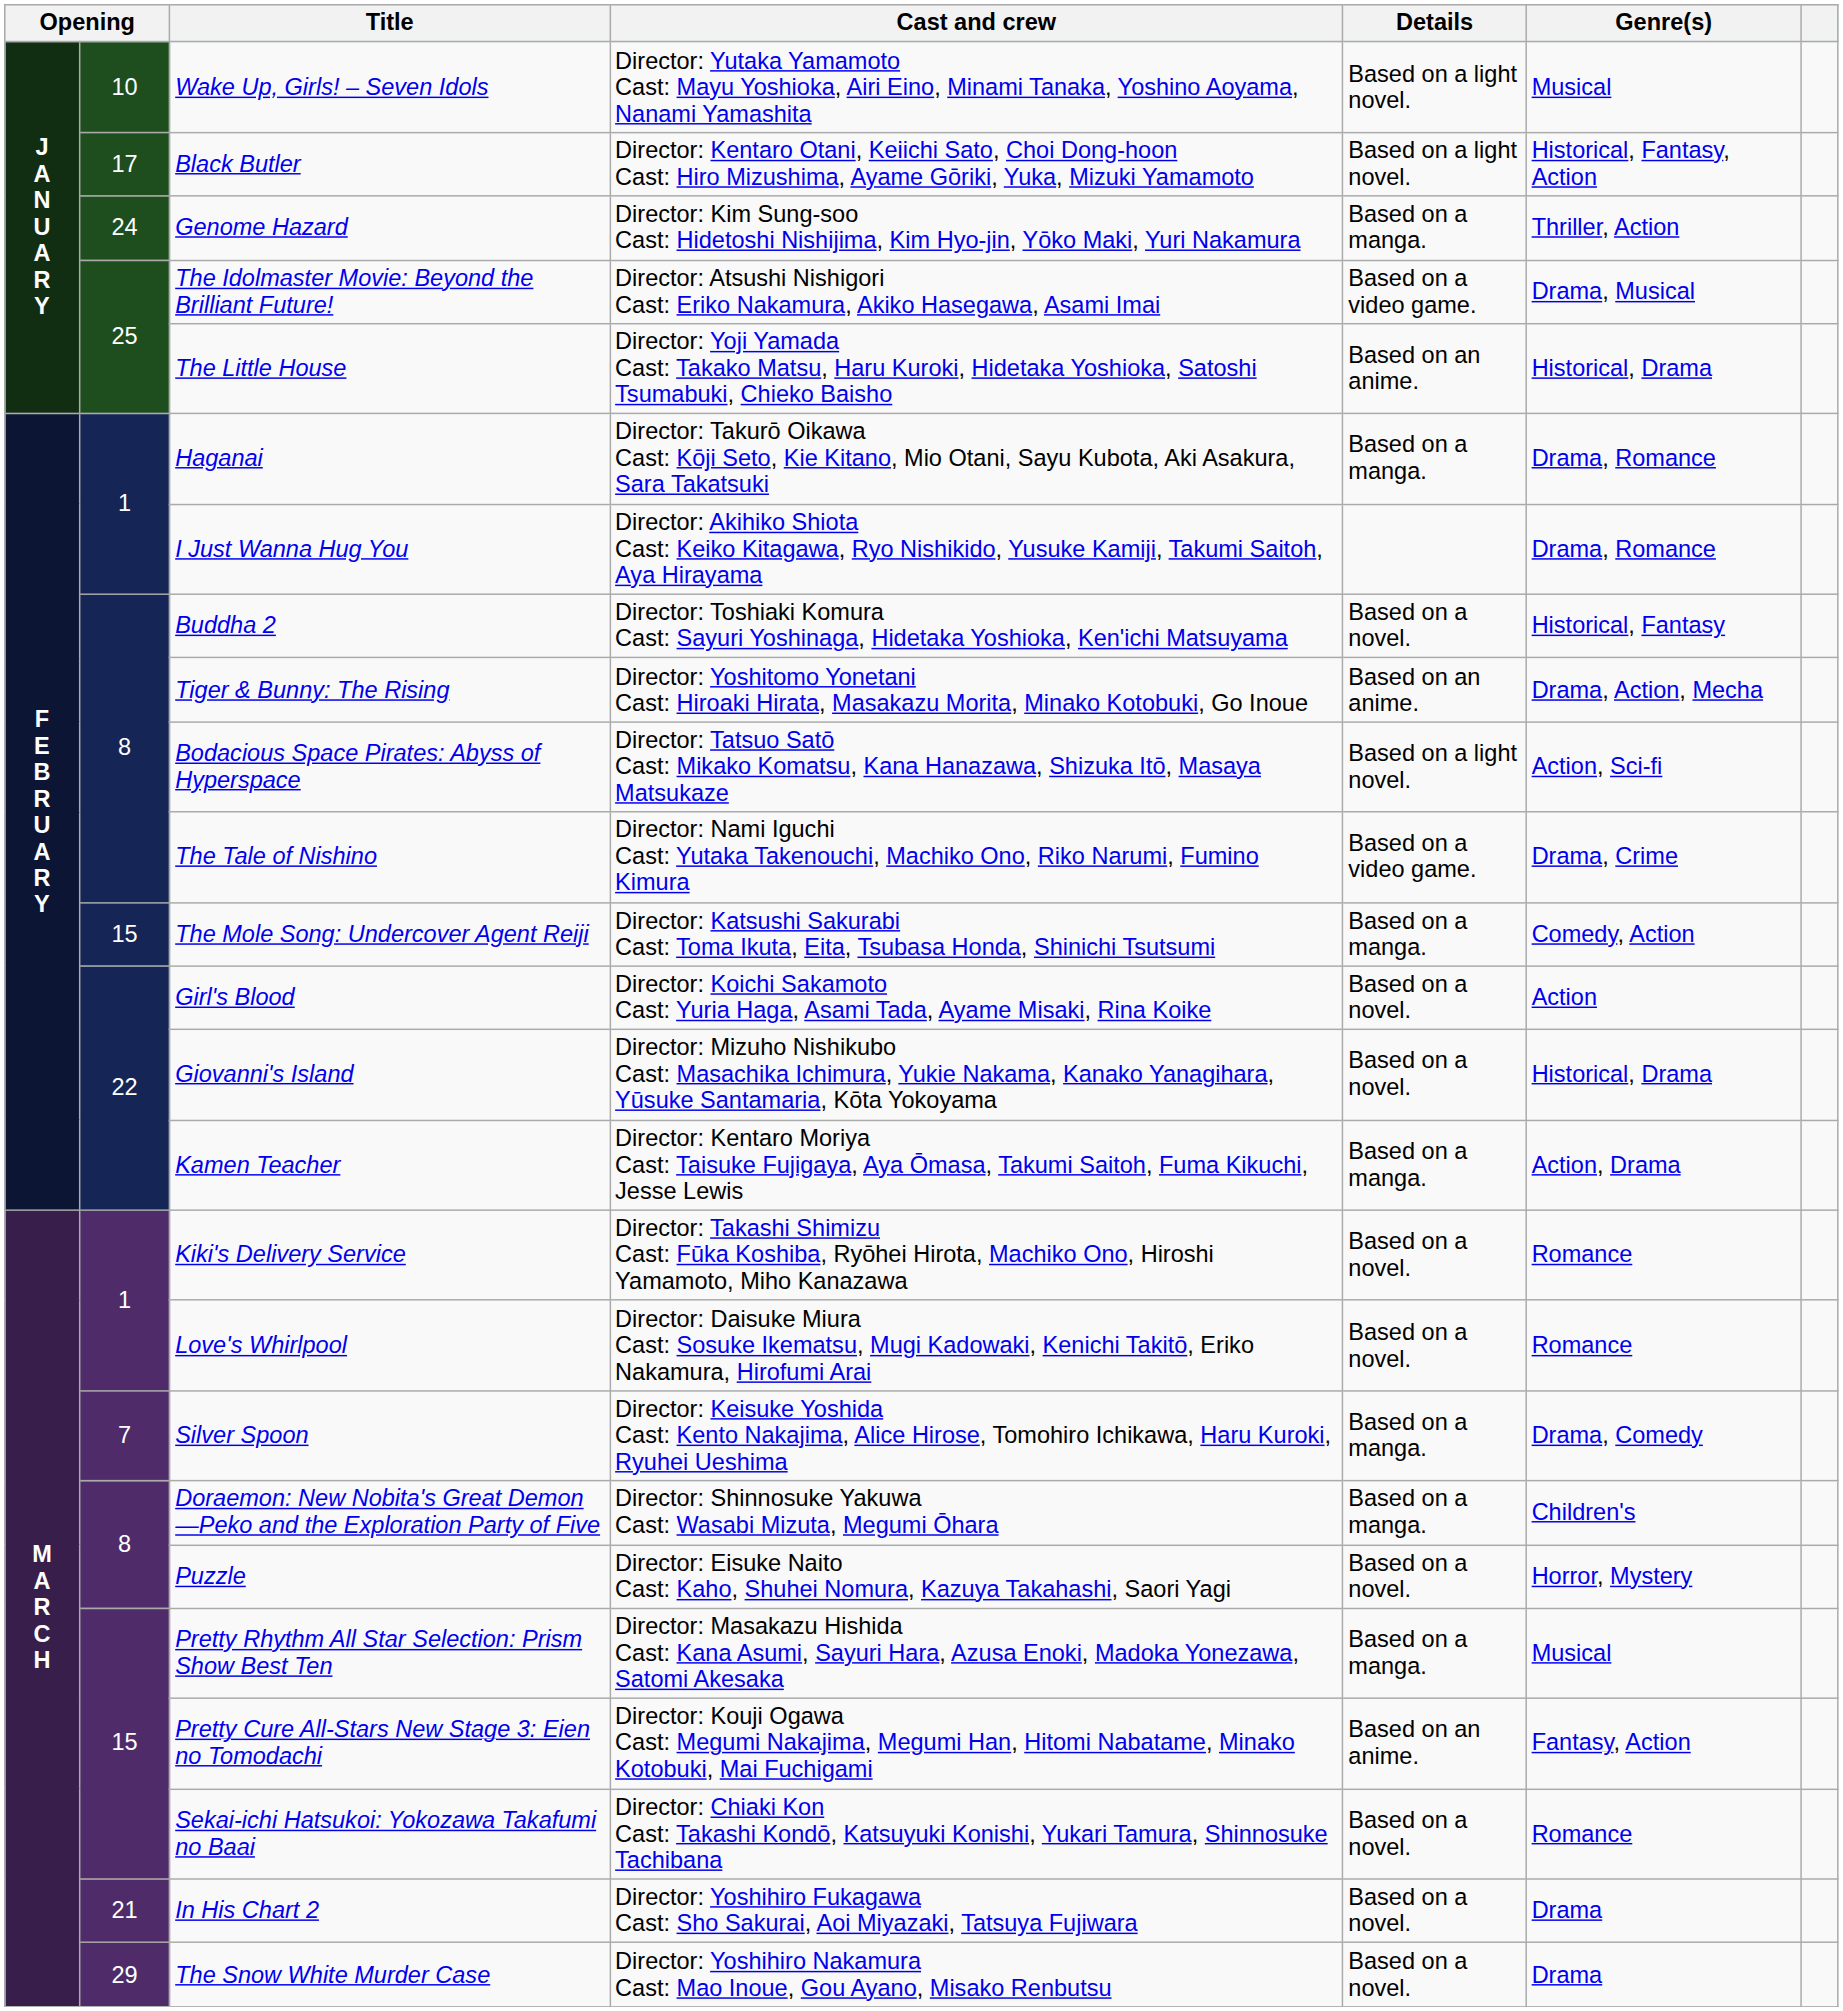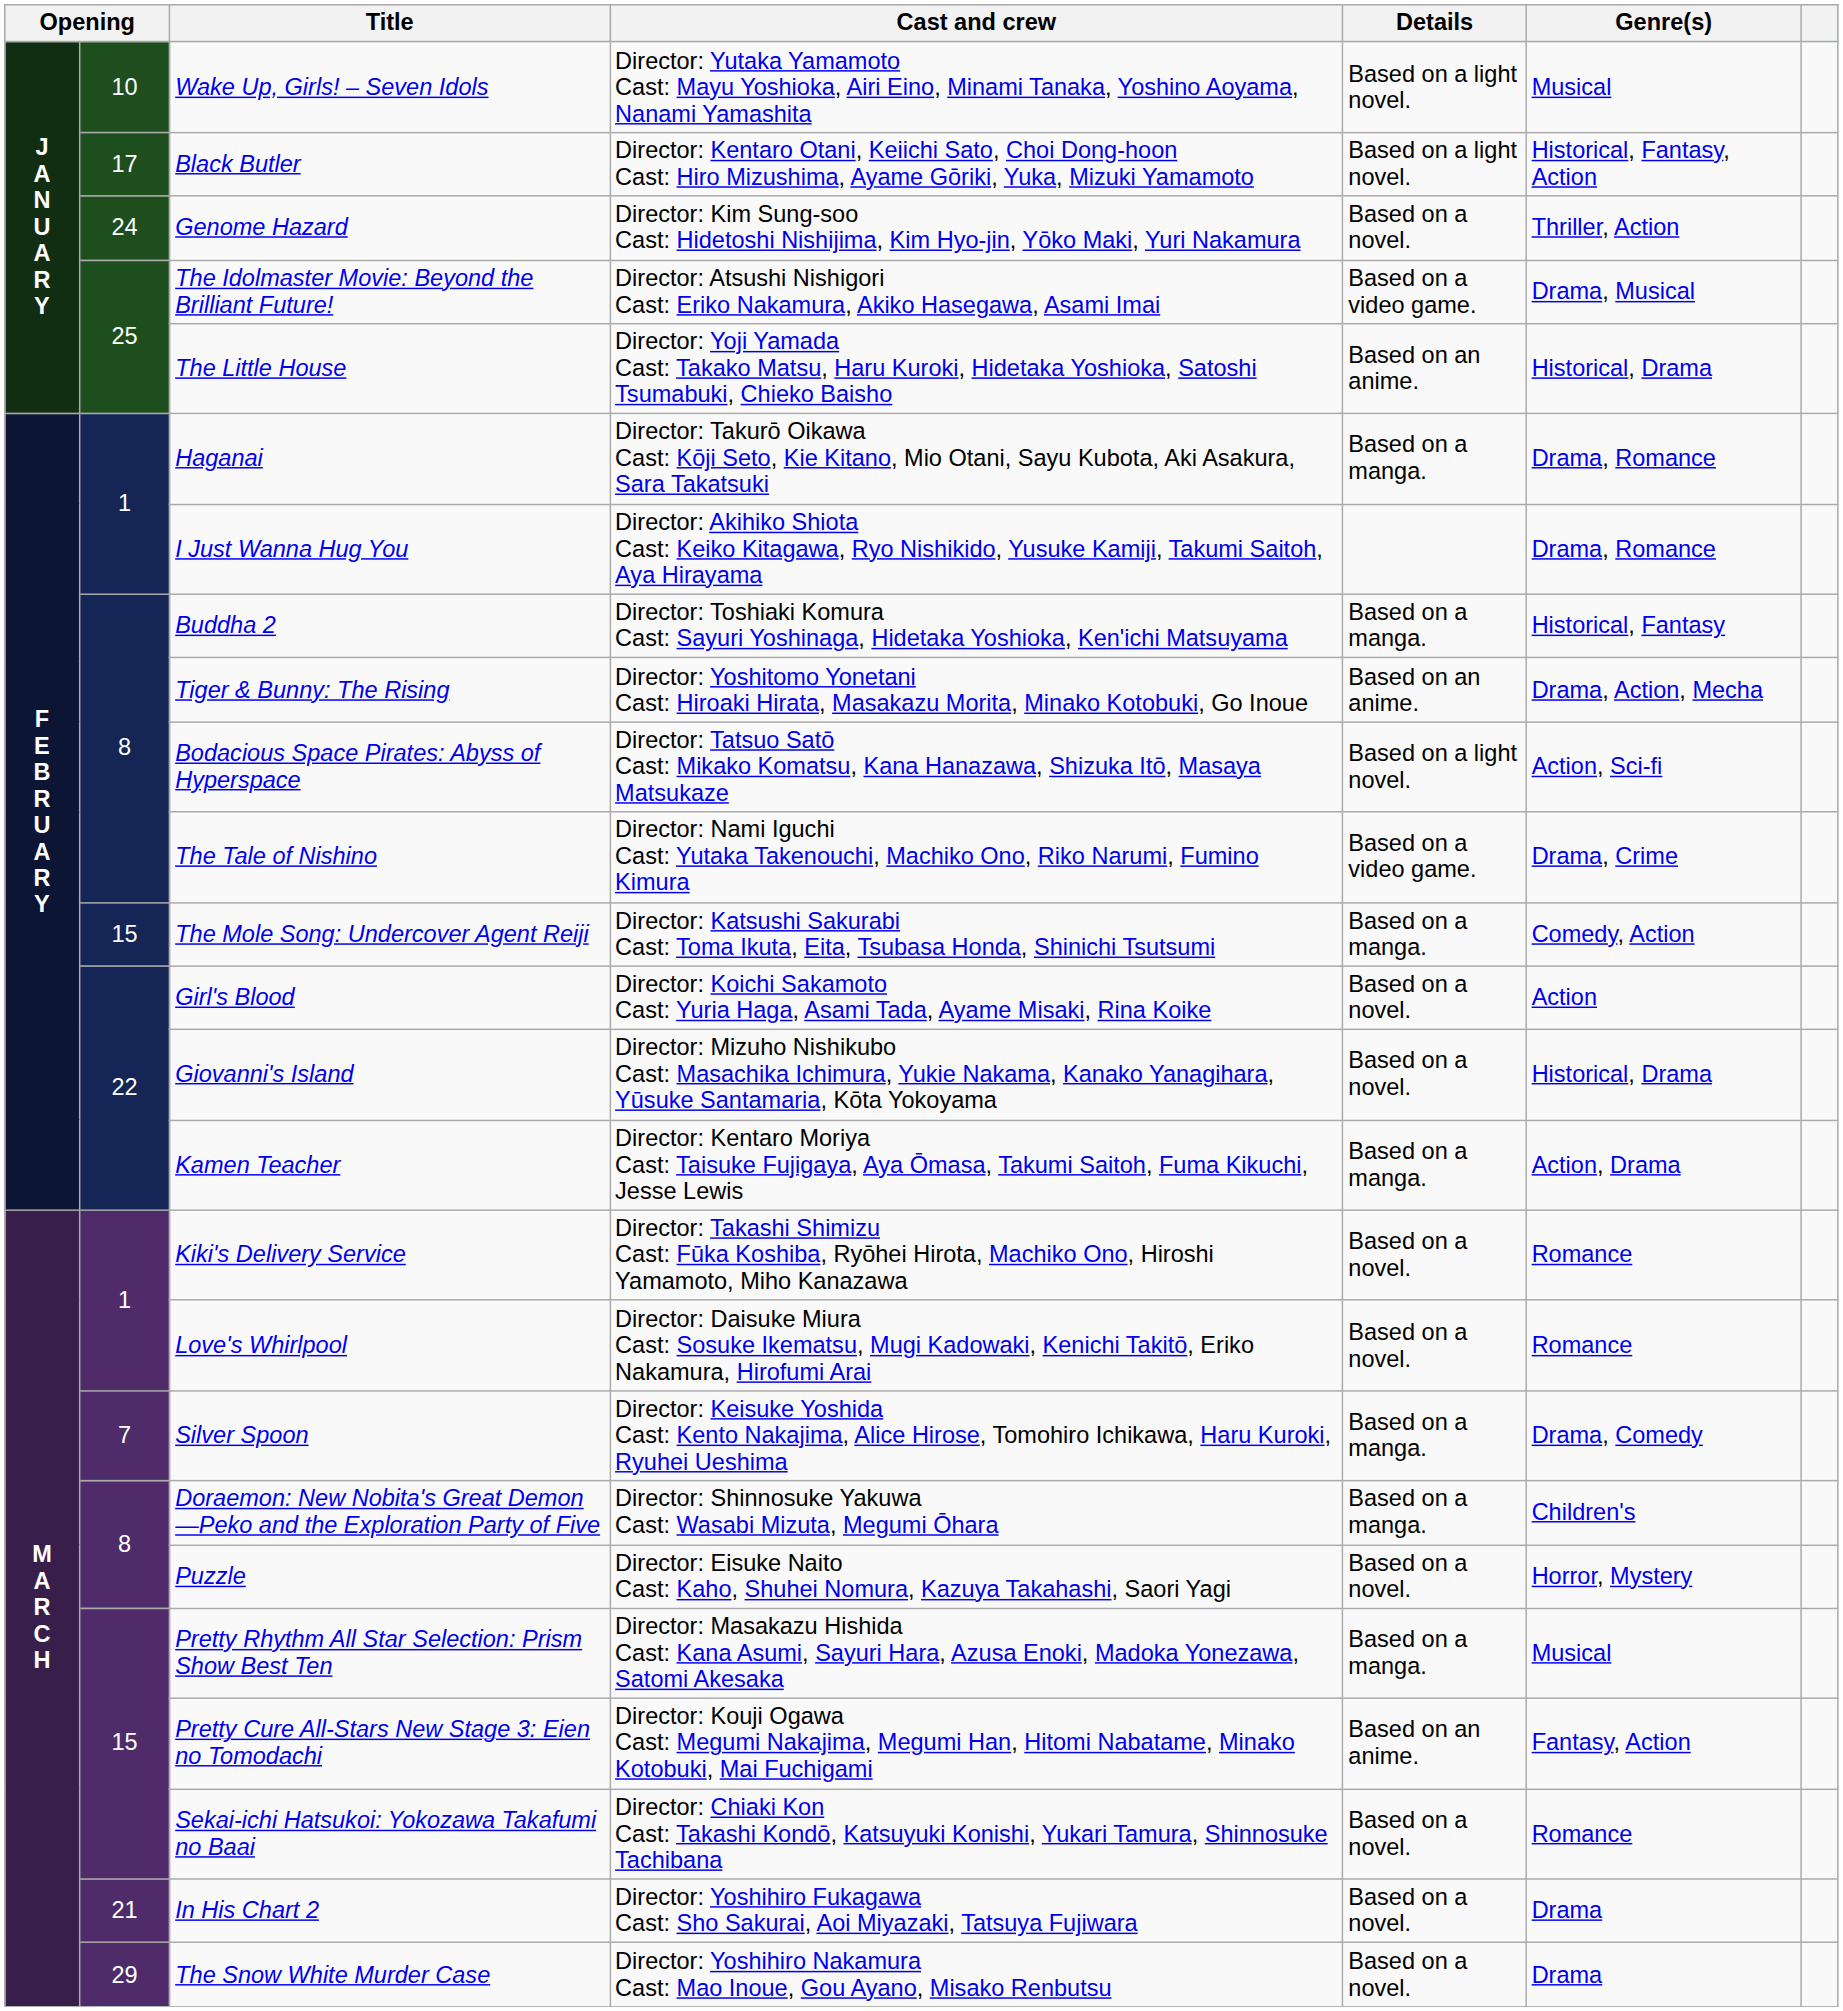Genome Hazard | Details: Based on a manga. -> Based on a novel.
Buddha 2 | Details: Based on a novel. -> Based on a manga.
